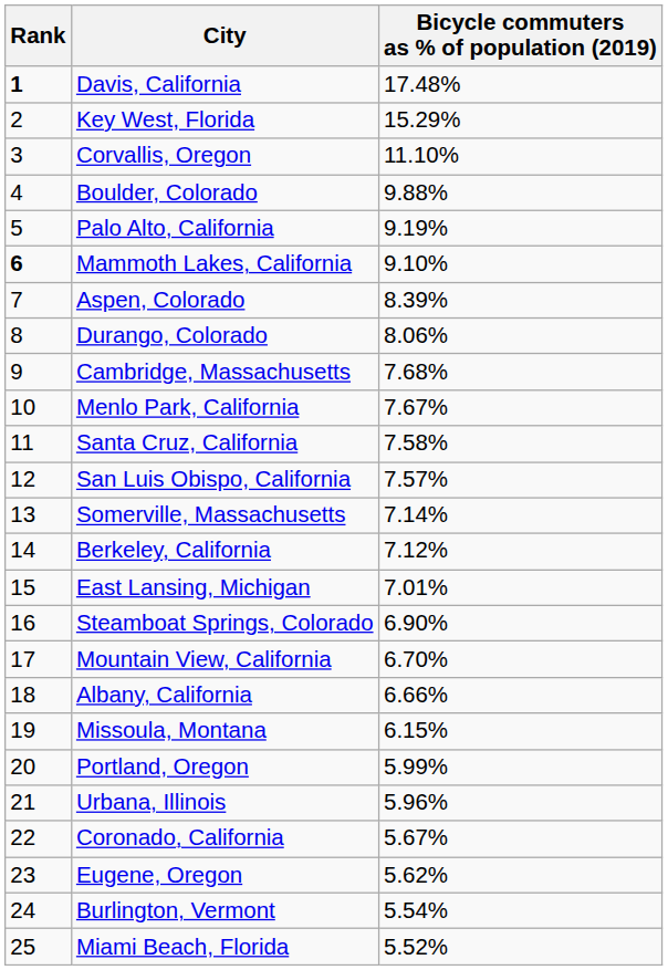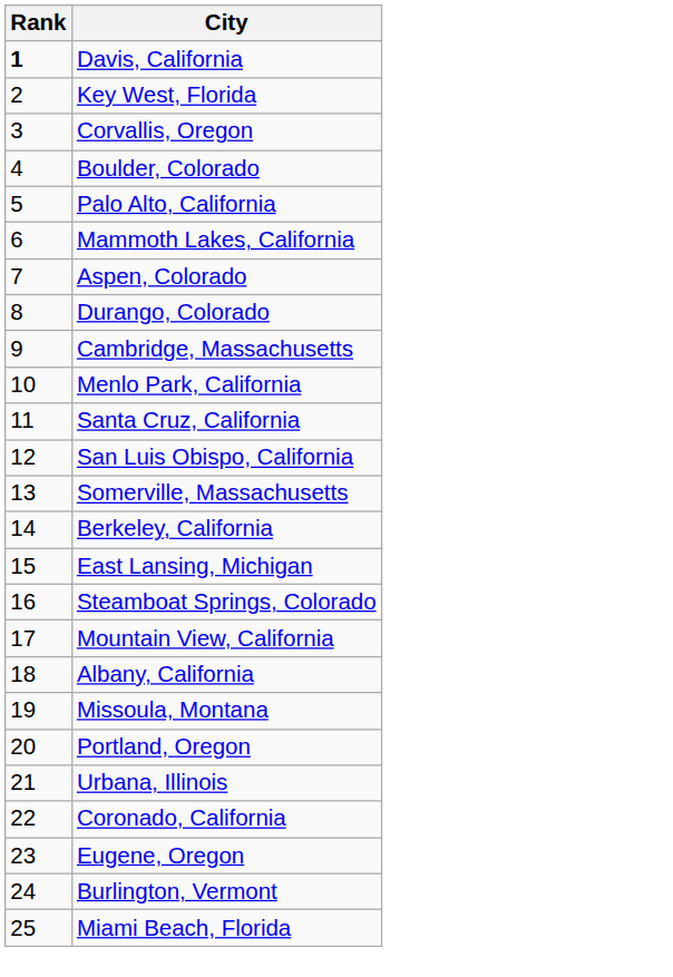- column: Bicycle commuters as % of population (2019) | 17.48% | 15.29% | 11.10% | 9.88% | 9.19% | 9.10% | 8.39% | 8.06% | 7.68% | 7.67% | 7.58% | 7.57% | 7.14% | 7.12% | 7.01% | 6.90% | 6.70% | 6.66% | 6.15% | 5.99% | 5.96% | 5.67% | 5.62% | 5.54% | 5.52%
Mammoth Lakes, California | Rank: bold -> normal
